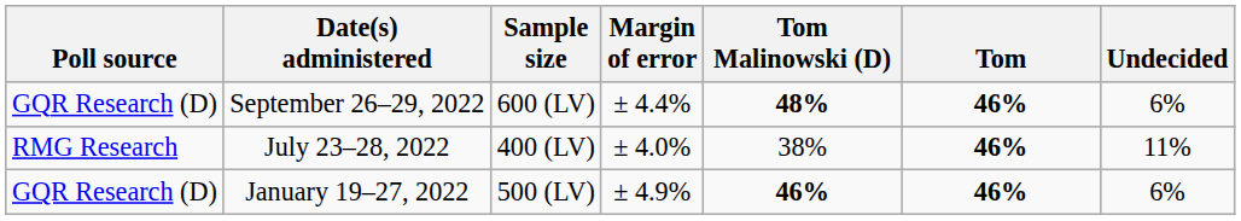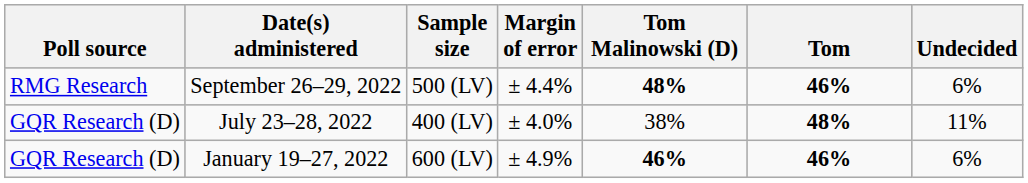September 26–29, 2022 | Poll source: GQR Research (D) -> RMG Research
September 26–29, 2022 | Sample size: 600 (LV) -> 500 (LV)
July 23–28, 2022 | Poll source: RMG Research -> GQR Research (D)
July 23–28, 2022 | Tom: 46% -> 48%
January 19–27, 2022 | Sample size: 500 (LV) -> 600 (LV)
